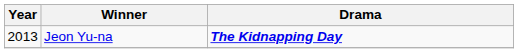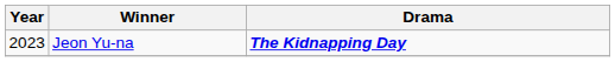Jeon Yu-na | Year: 2013 -> 2023
